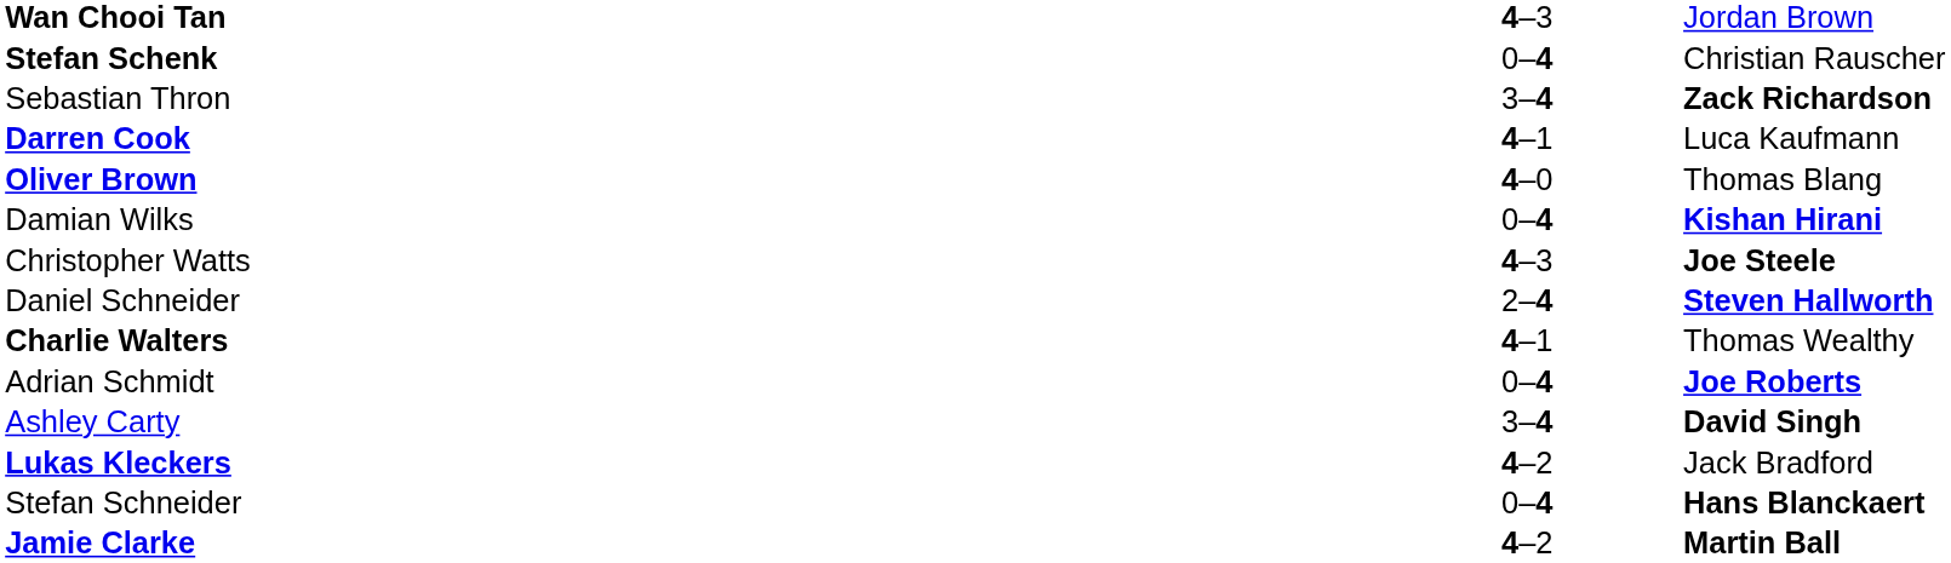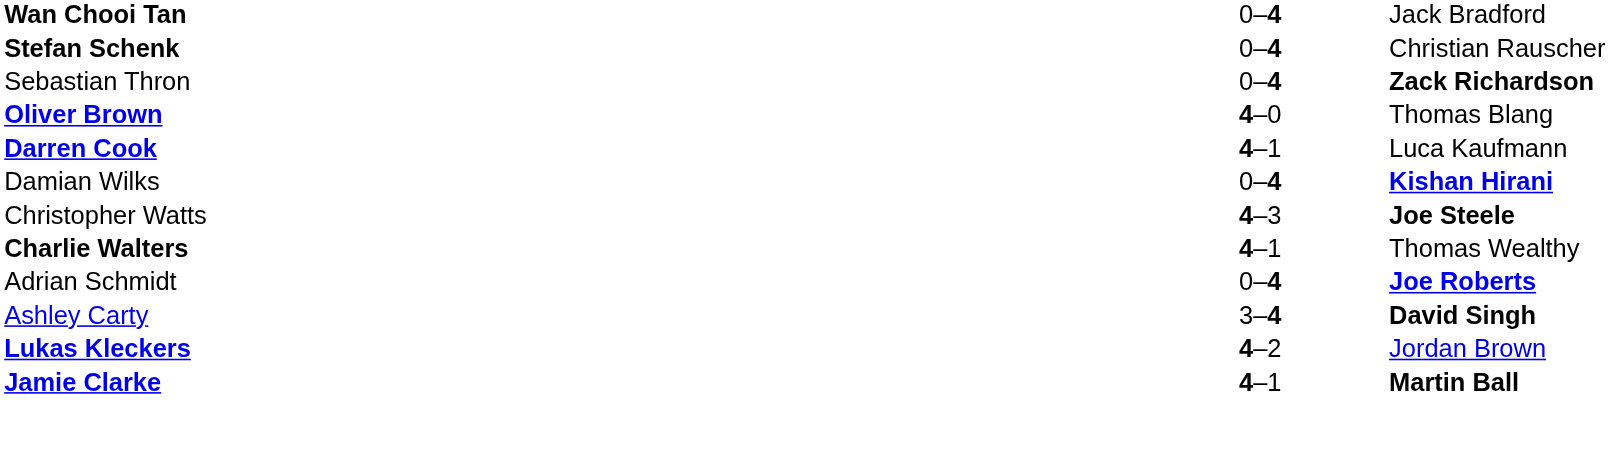Wan Chooi Tan | column 2: 4–3 -> 0–4
Wan Chooi Tan | column 3: Jordan Brown -> Jack Bradford
Sebastian Thron | column 2: 3–4 -> 0–4
rows swapped: Darren Cook <-> Oliver Brown
- row: Daniel Schneider | 2–4 | Steven Hallworth
Lukas Kleckers | column 3: Jack Bradford -> Jordan Brown
- row: Stefan Schneider | 0–4 | Hans Blanckaert
Jamie Clarke | column 2: 4–2 -> 4–1
